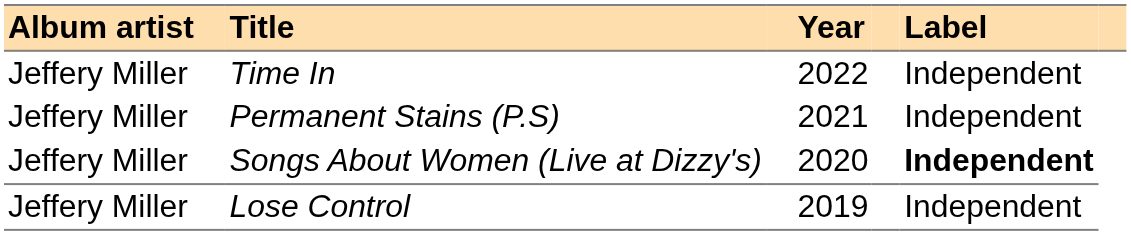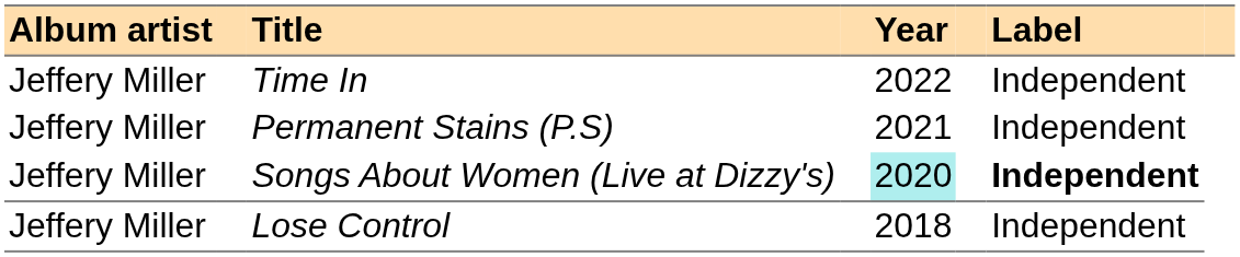Songs About Women (Live at Dizzy's) | Year: no background -> paleturquoise background
Lose Control | Year: 2019 -> 2018
